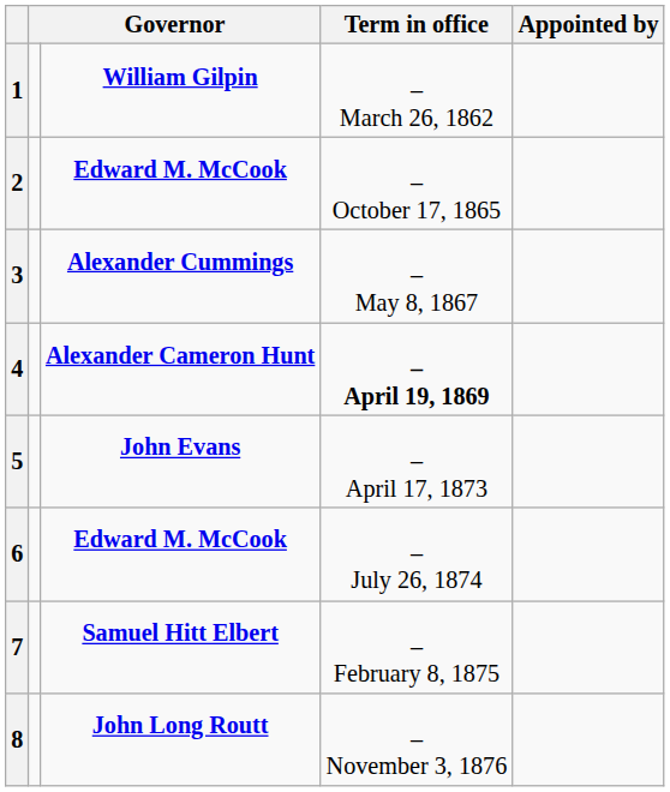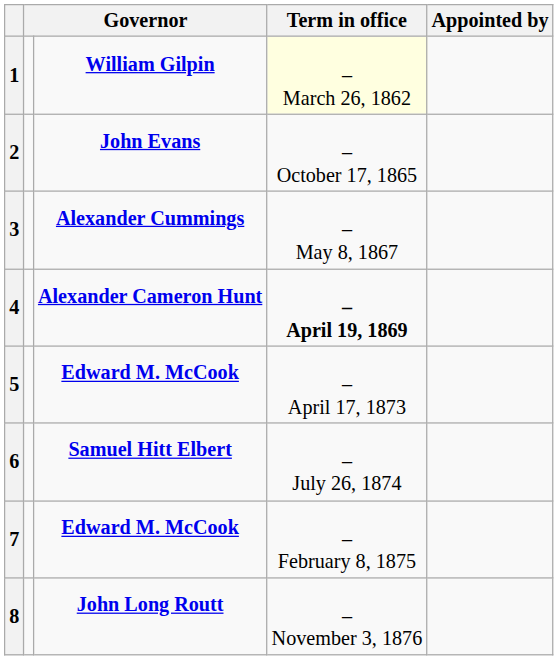1 | Term in office: no background -> lightyellow background
2 | column 3: Edward M. McCook -> John Evans
5 | column 3: John Evans -> Edward M. McCook
6 | column 3: Edward M. McCook -> Samuel Hitt Elbert
7 | column 3: Samuel Hitt Elbert -> Edward M. McCook
